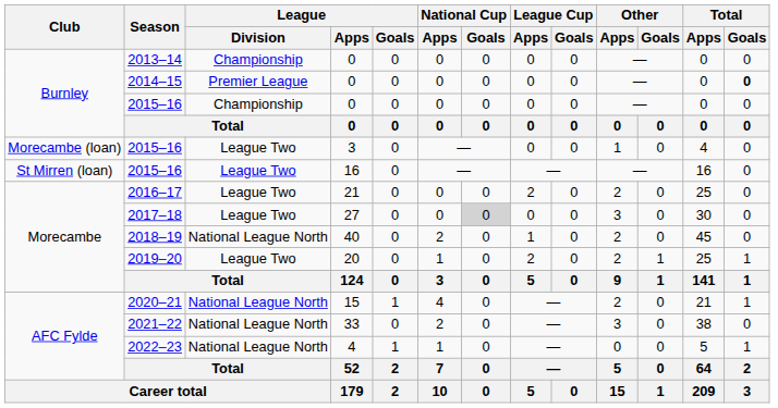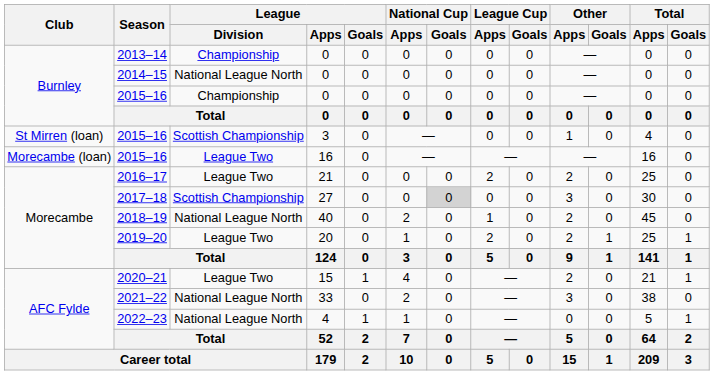2014–15 | League / Division: Premier League -> National League North
2014–15 | Total / Goals: bold -> normal
2015–16 / 3 | Club: Morecambe (loan) -> St Mirren (loan)
2015–16 / 3 | League / Division: League Two -> Scottish Championship
2015–16 / 16 | Club: St Mirren (loan) -> Morecambe (loan)
2017–18 | League / Division: League Two -> Scottish Championship
2020–21 | League / Division: National League North -> League Two
